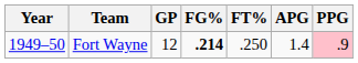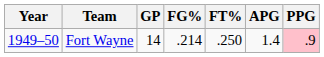Fort Wayne | GP: 12 -> 14
Fort Wayne | FG%: bold -> normal
